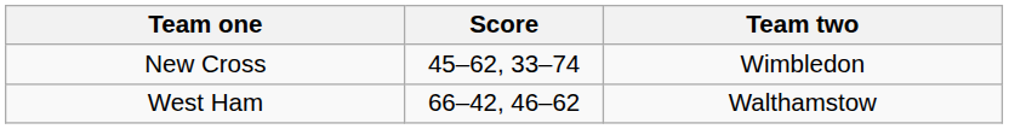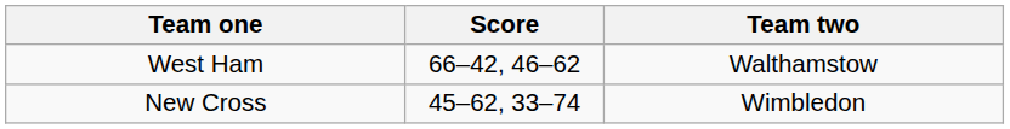rows swapped: New Cross <-> West Ham
